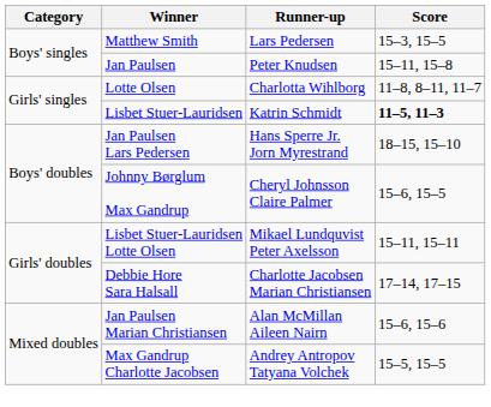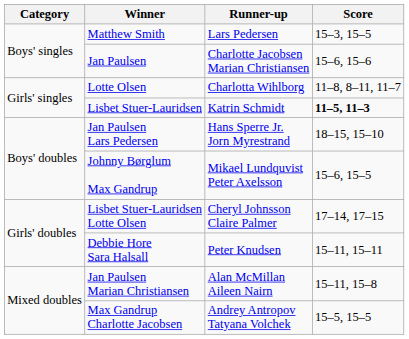Jan Paulsen | Runner-up: Peter Knudsen -> Charlotte Jacobsen Marian Christiansen
Jan Paulsen | Score: 15–11, 15–8 -> 15–6, 15–6
Johnny Børglum Max Gandrup | Runner-up: Cheryl Johnsson Claire Palmer -> Mikael Lundquvist Peter Axelsson
Lisbet Stuer-Lauridsen Lotte Olsen | Runner-up: Mikael Lundquvist Peter Axelsson -> Cheryl Johnsson Claire Palmer
Lisbet Stuer-Lauridsen Lotte Olsen | Score: 15–11, 15–11 -> 17–14, 17–15
Debbie Hore Sara Halsall | Runner-up: Charlotte Jacobsen Marian Christiansen -> Peter Knudsen
Debbie Hore Sara Halsall | Score: 17–14, 17–15 -> 15–11, 15–11
Jan Paulsen Marian Christiansen | Score: 15–6, 15–6 -> 15–11, 15–8
